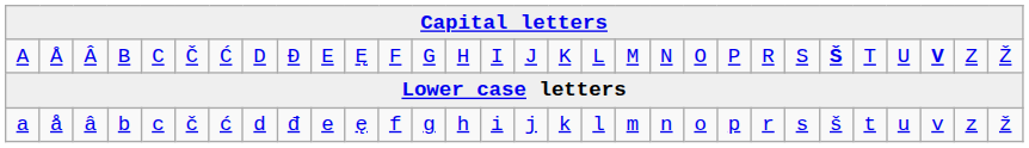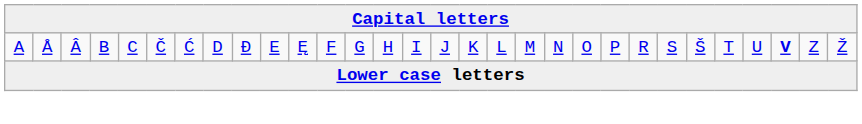A | column 25: bold -> normal
- row: a | å | â | b | c | č | ć | d | đ | e | ę | f | g | h | i | j | k | l | m | n | o | p | r | s | š | t | u | v | z | ž
